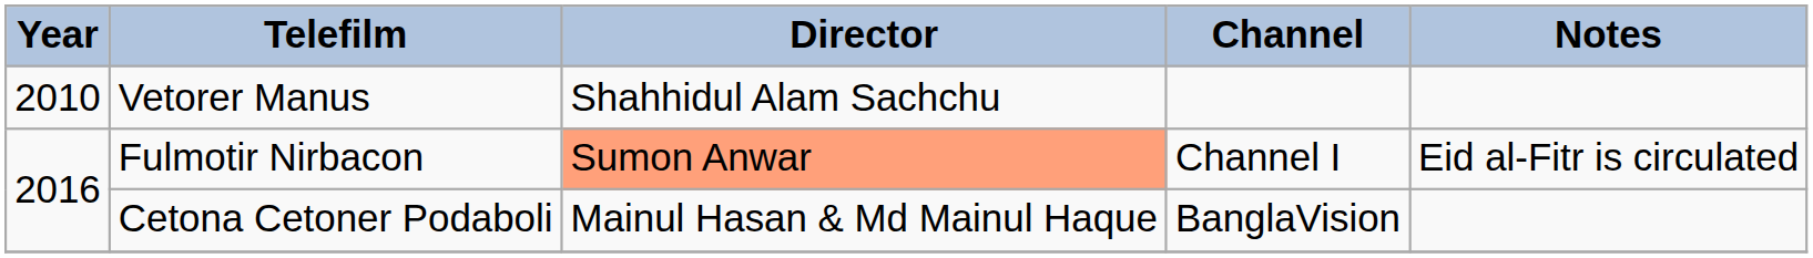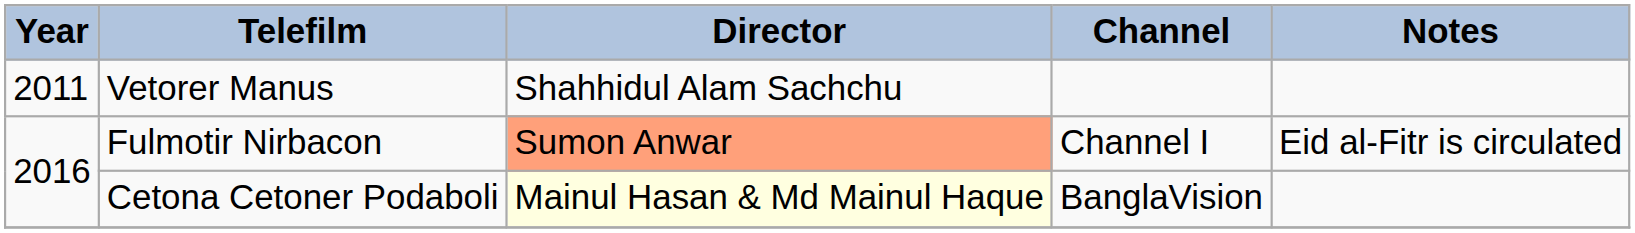Vetorer Manus | Year: 2010 -> 2011
Cetona Cetoner Podaboli | Director: no background -> lightyellow background
